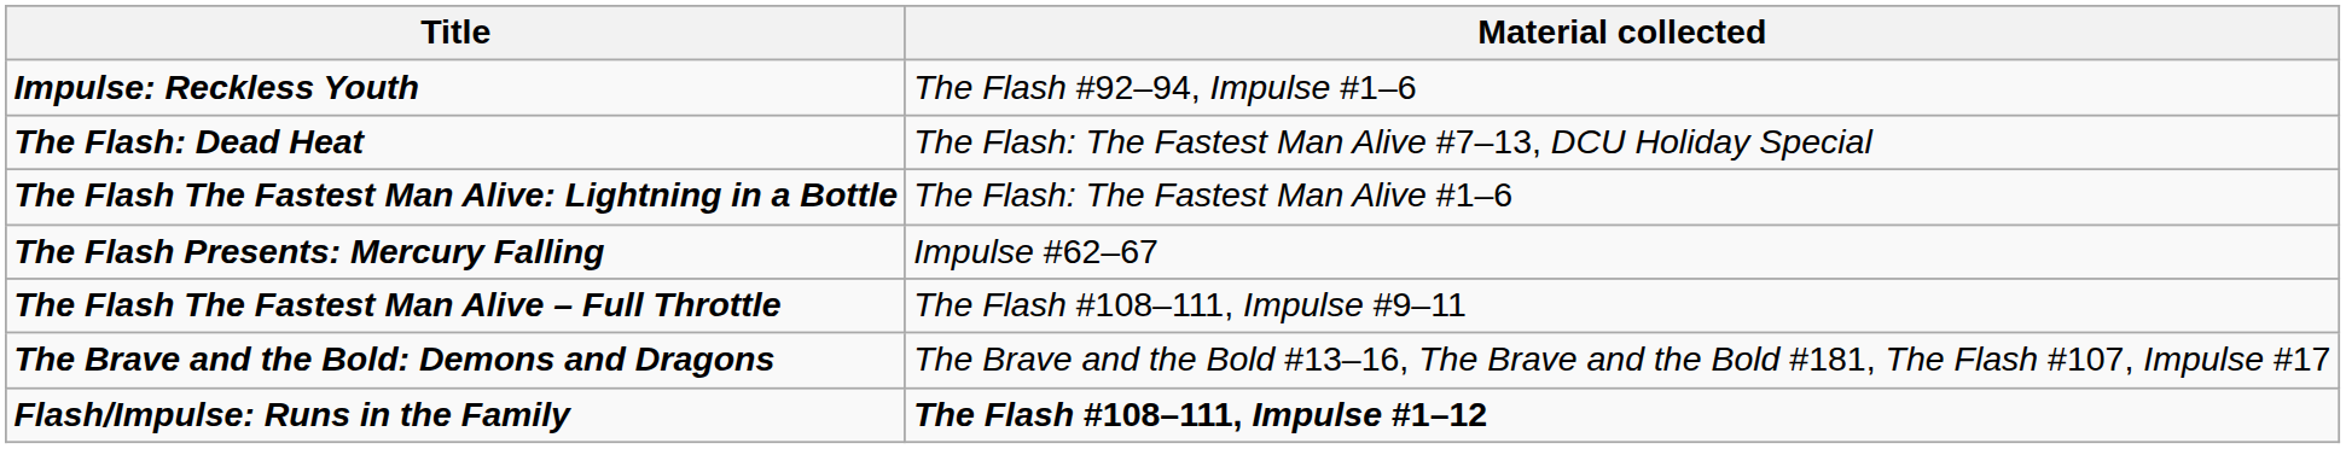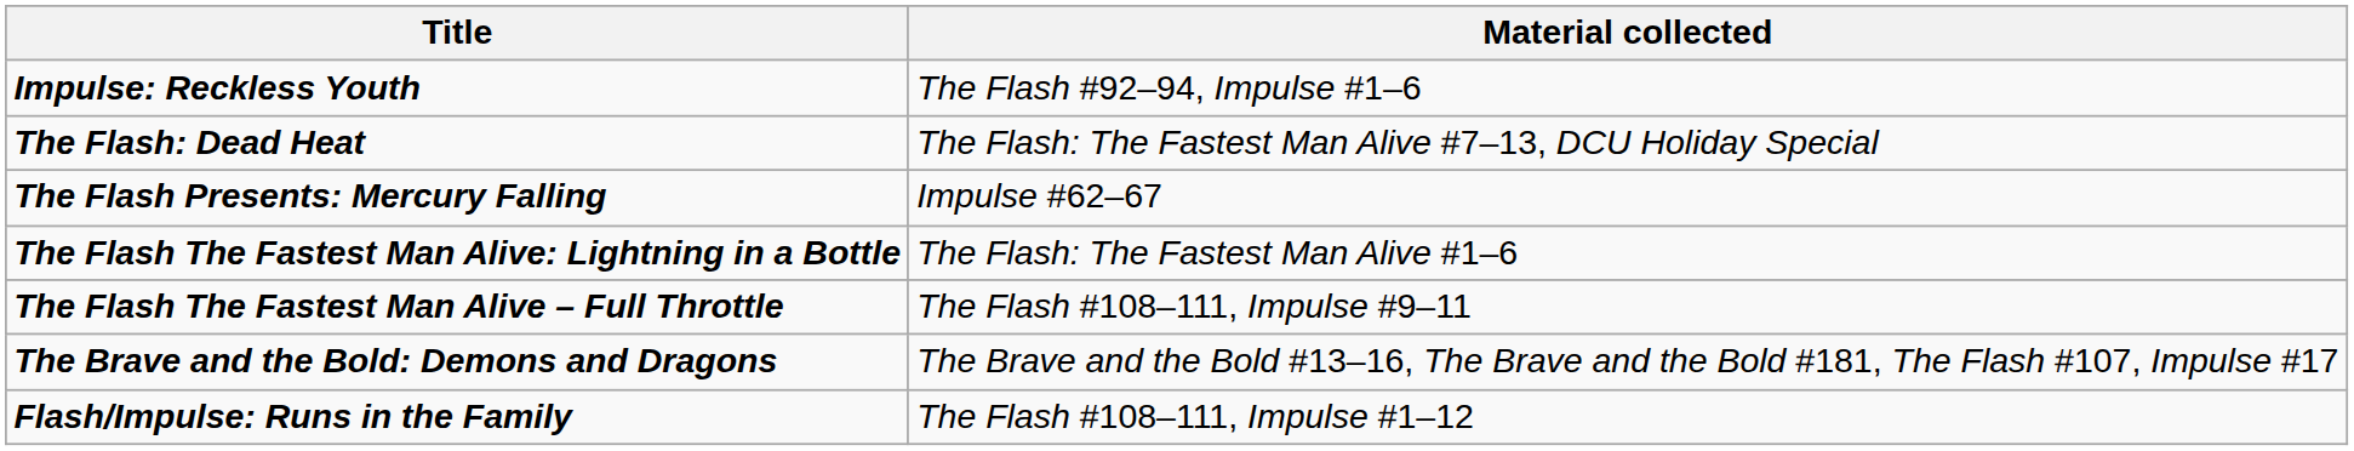rows swapped: The Flash Presents: Mercury Falling <-> The Flash The Fastest Man Alive: Lightning in a Bottle
Flash/Impulse: Runs in the Family | Material collected: bold -> normal
